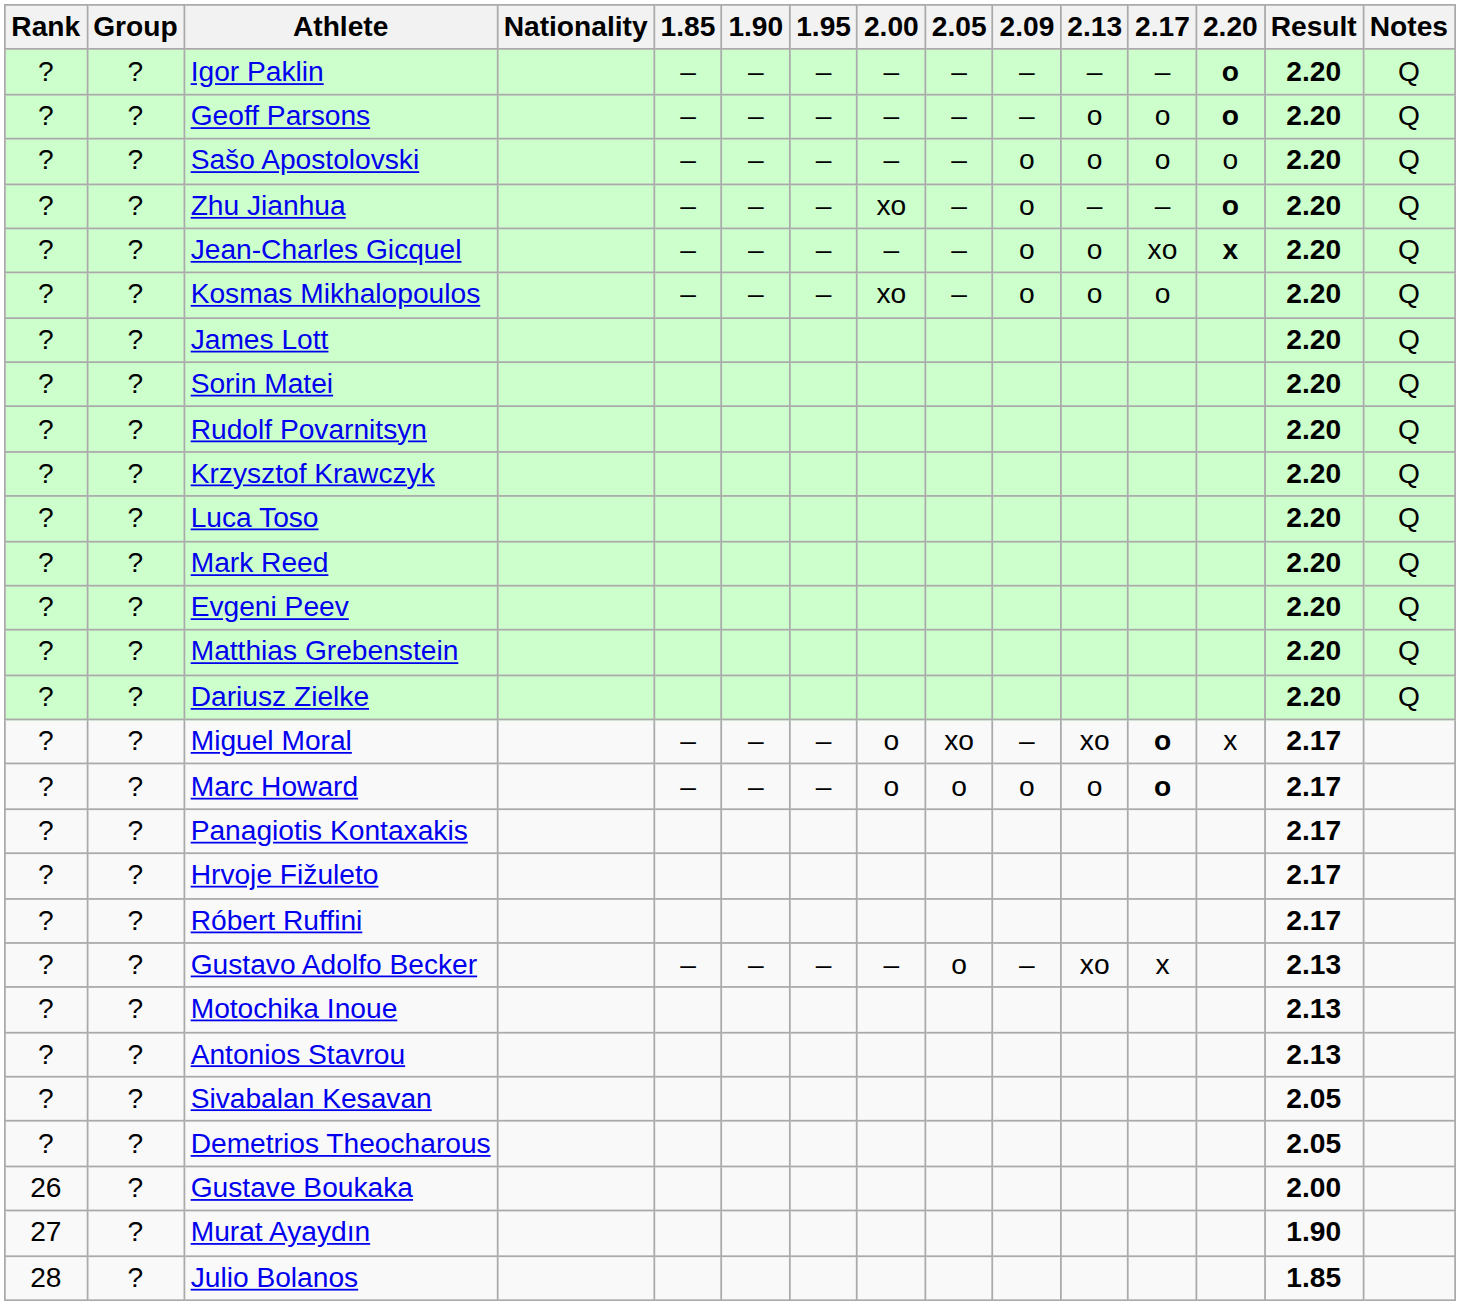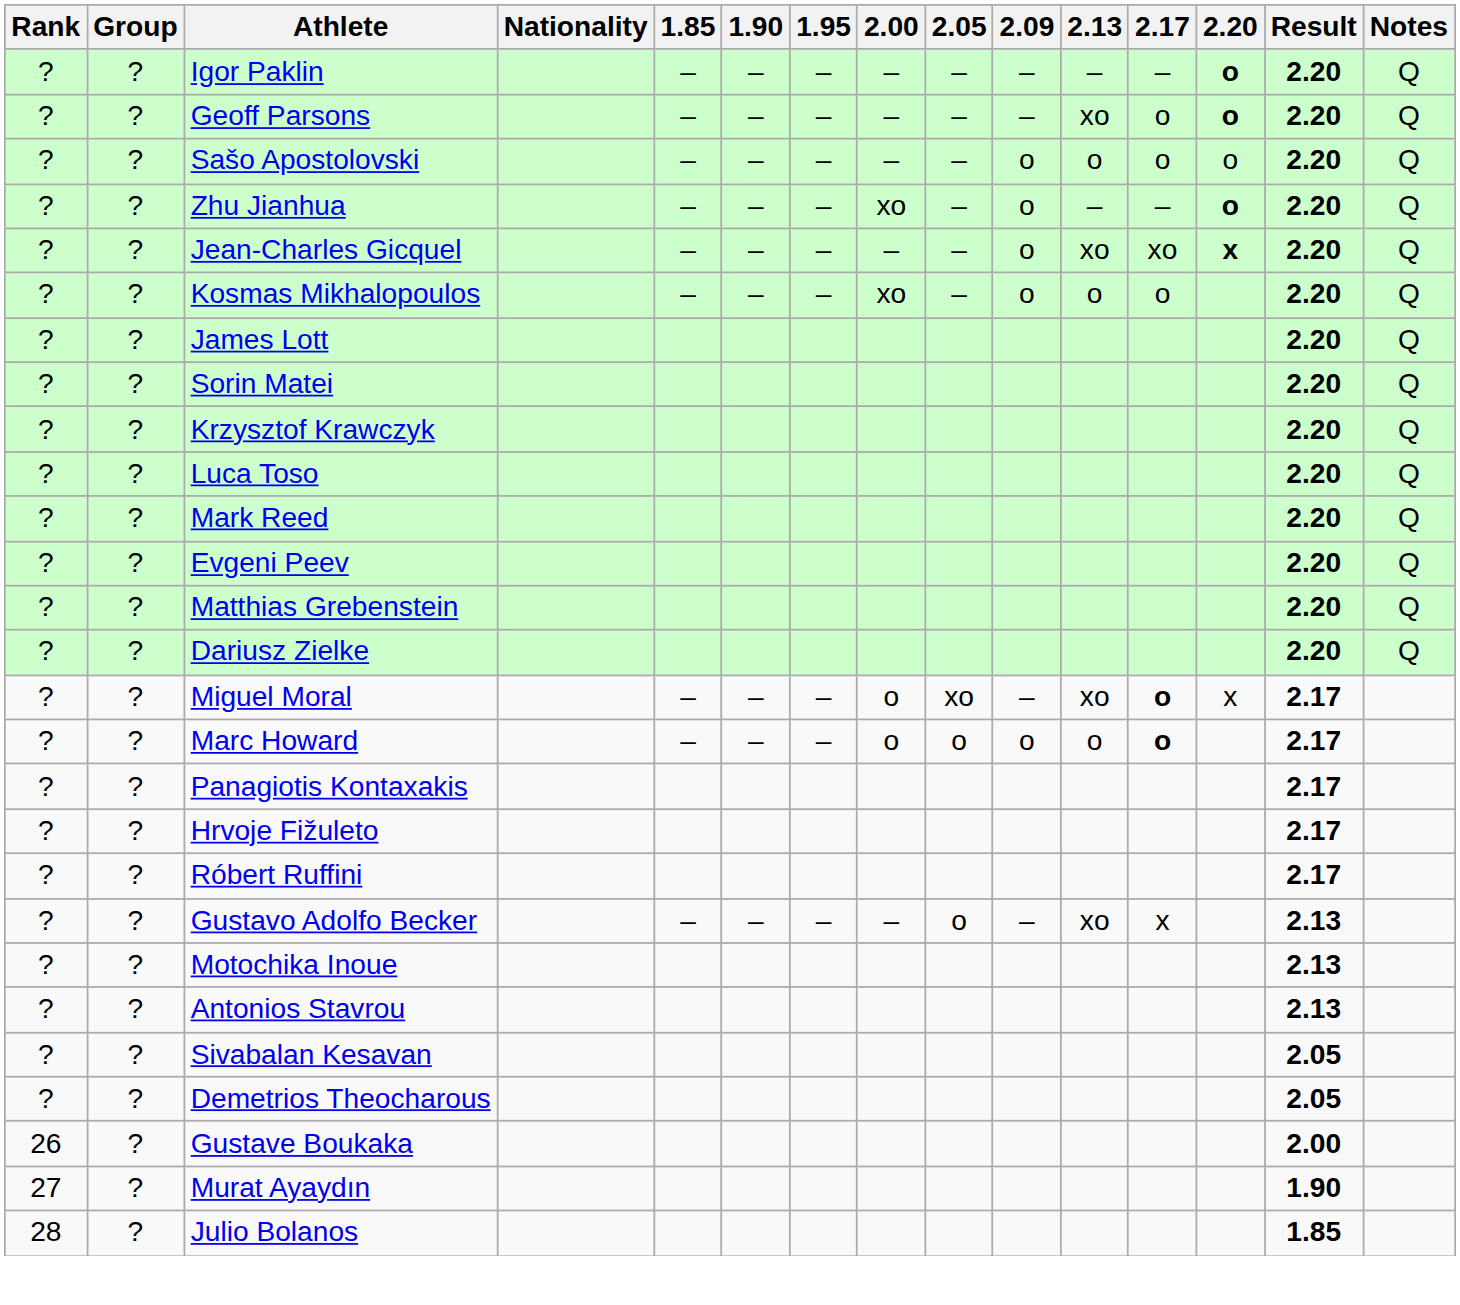Geoff Parsons | 2.13: o -> xo
Jean-Charles Gicquel | 2.13: o -> xo
- row: ? | ? | Rudolf Povarnitsyn | 2.20 | Q
